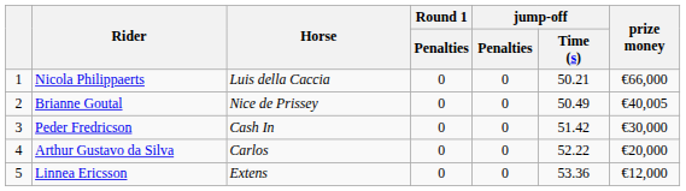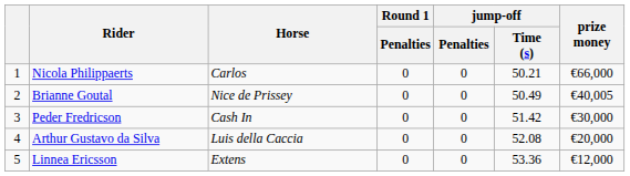Nicola Philippaerts | Horse: Luis della Caccia -> Carlos
Arthur Gustavo da Silva | Horse: Carlos -> Luis della Caccia
Arthur Gustavo da Silva | jump-off / Time (s): 52.22 -> 52.08
